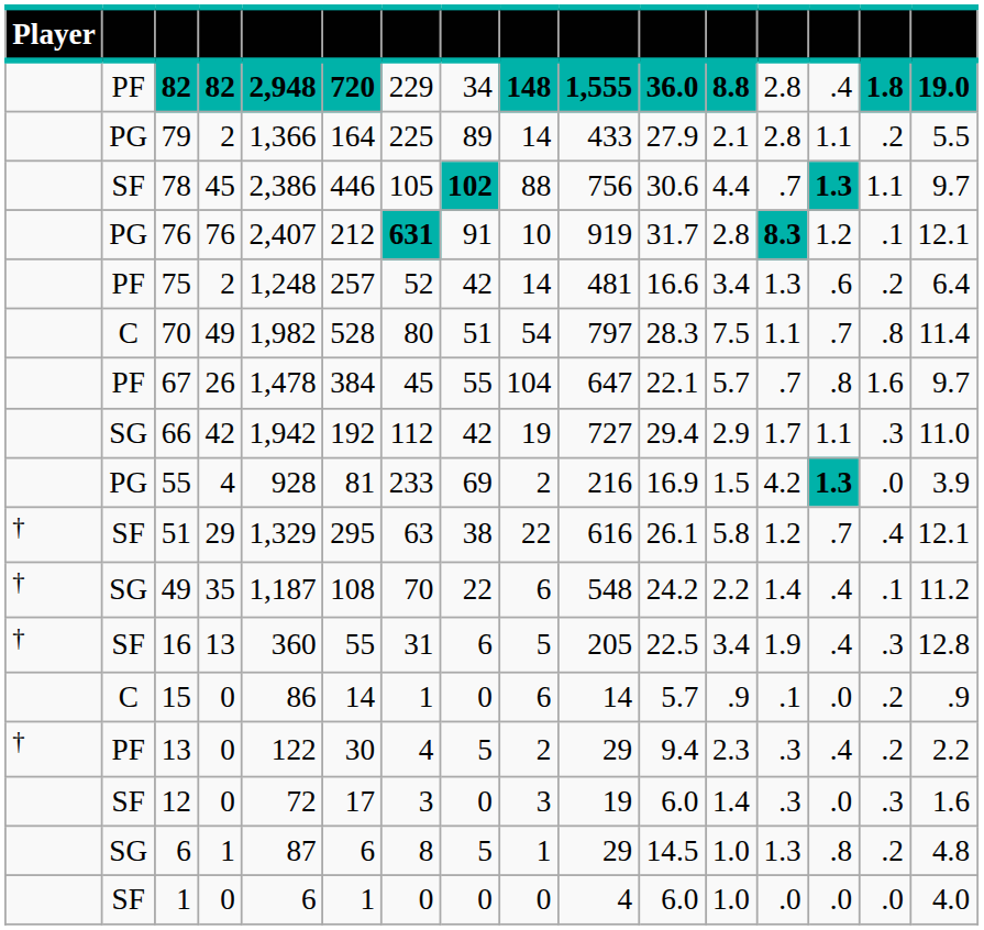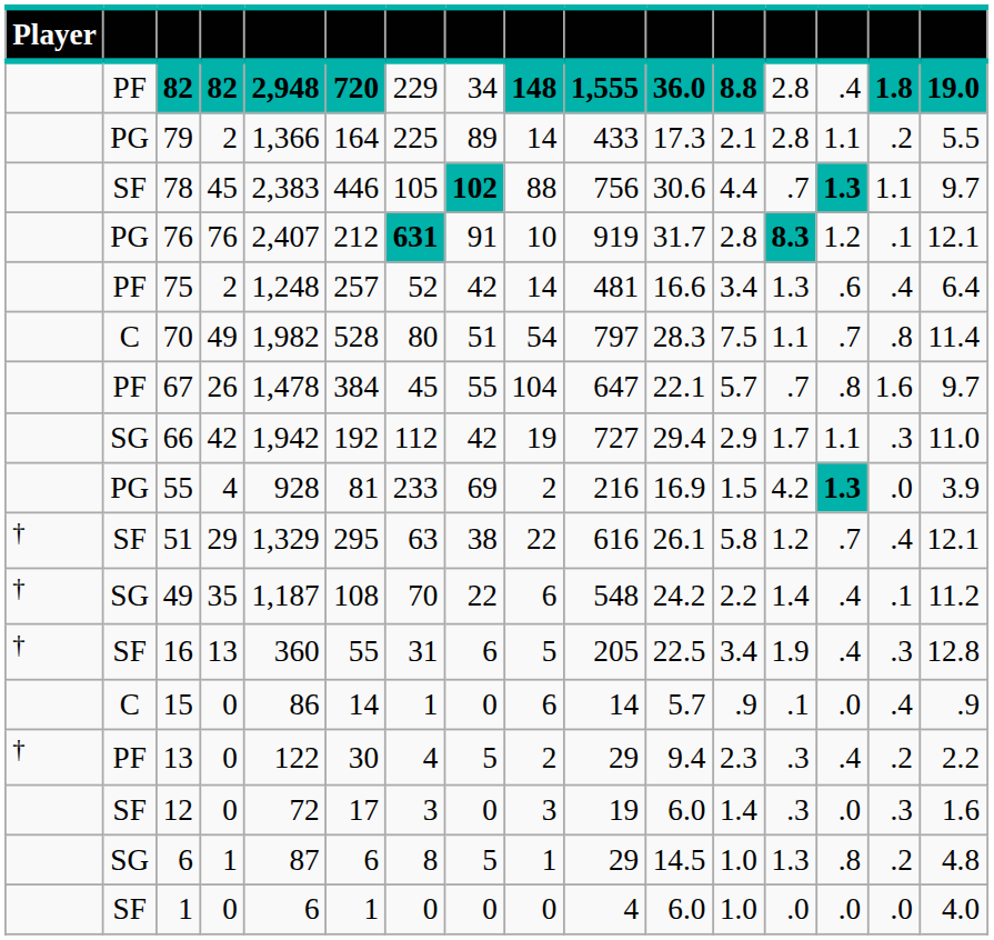79 | column 11: 27.9 -> 17.3
78 | column 5: 2,386 -> 2,383
75 | column 15: .2 -> .4
15 | column 15: .2 -> .4
